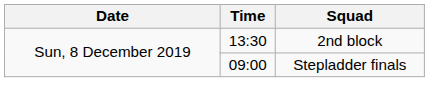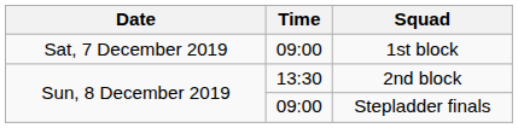+ row: Sat, 7 December 2019 | 09:00 | 1st block
